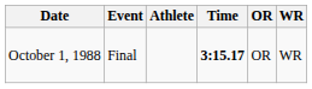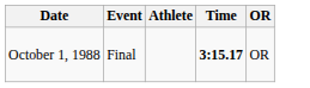- column: WR | WR
